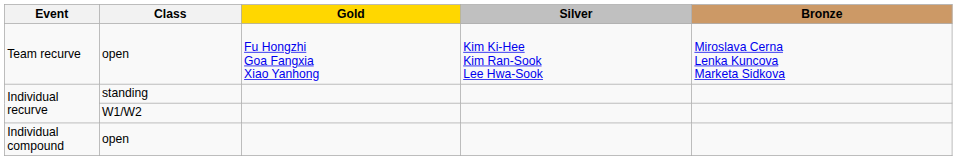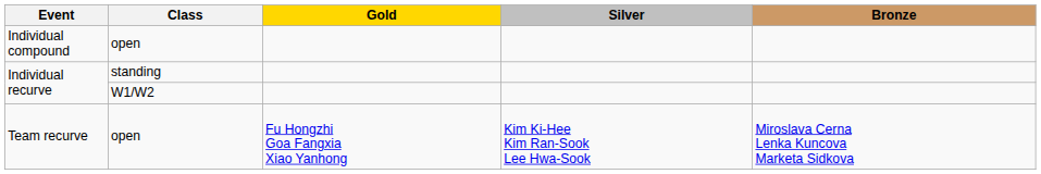rows swapped: Individual compound <-> Team recurve
